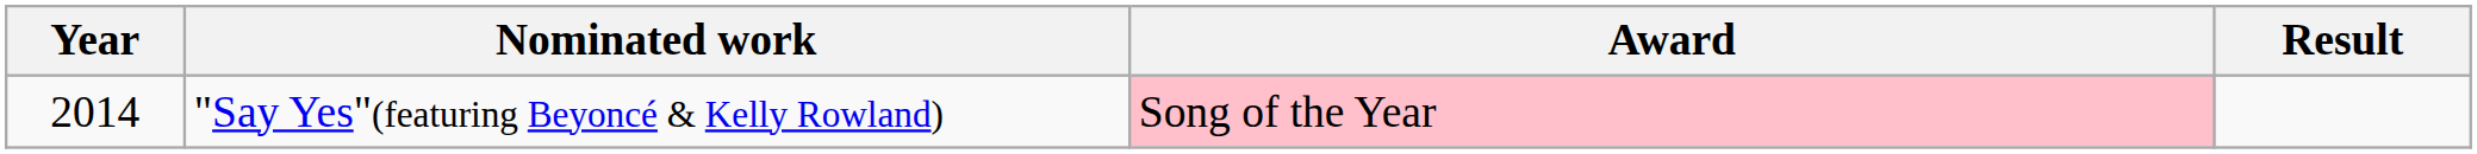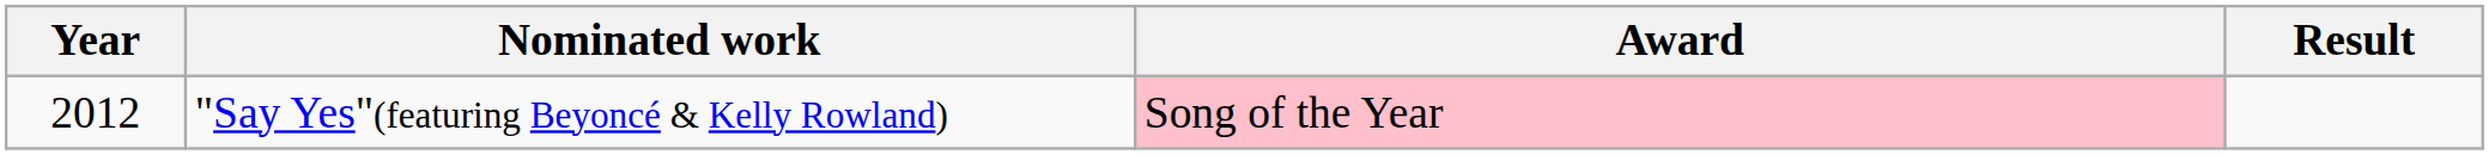"Say Yes"(featuring Beyoncé & Kelly Rowland) | Year: 2014 -> 2012
